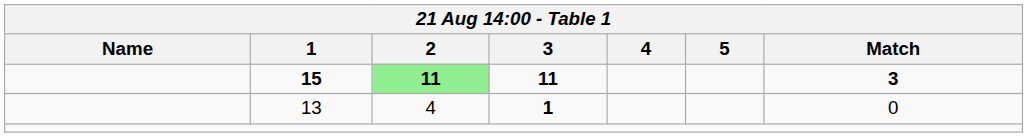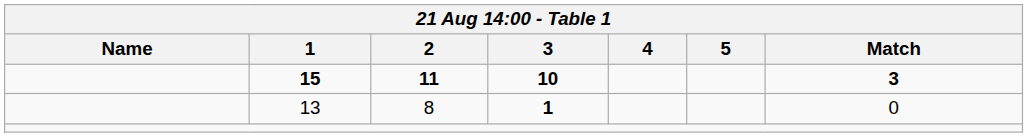15 | 2: lightgreen background -> no background
15 | 3: 11 -> 10
13 | 2: 4 -> 8
